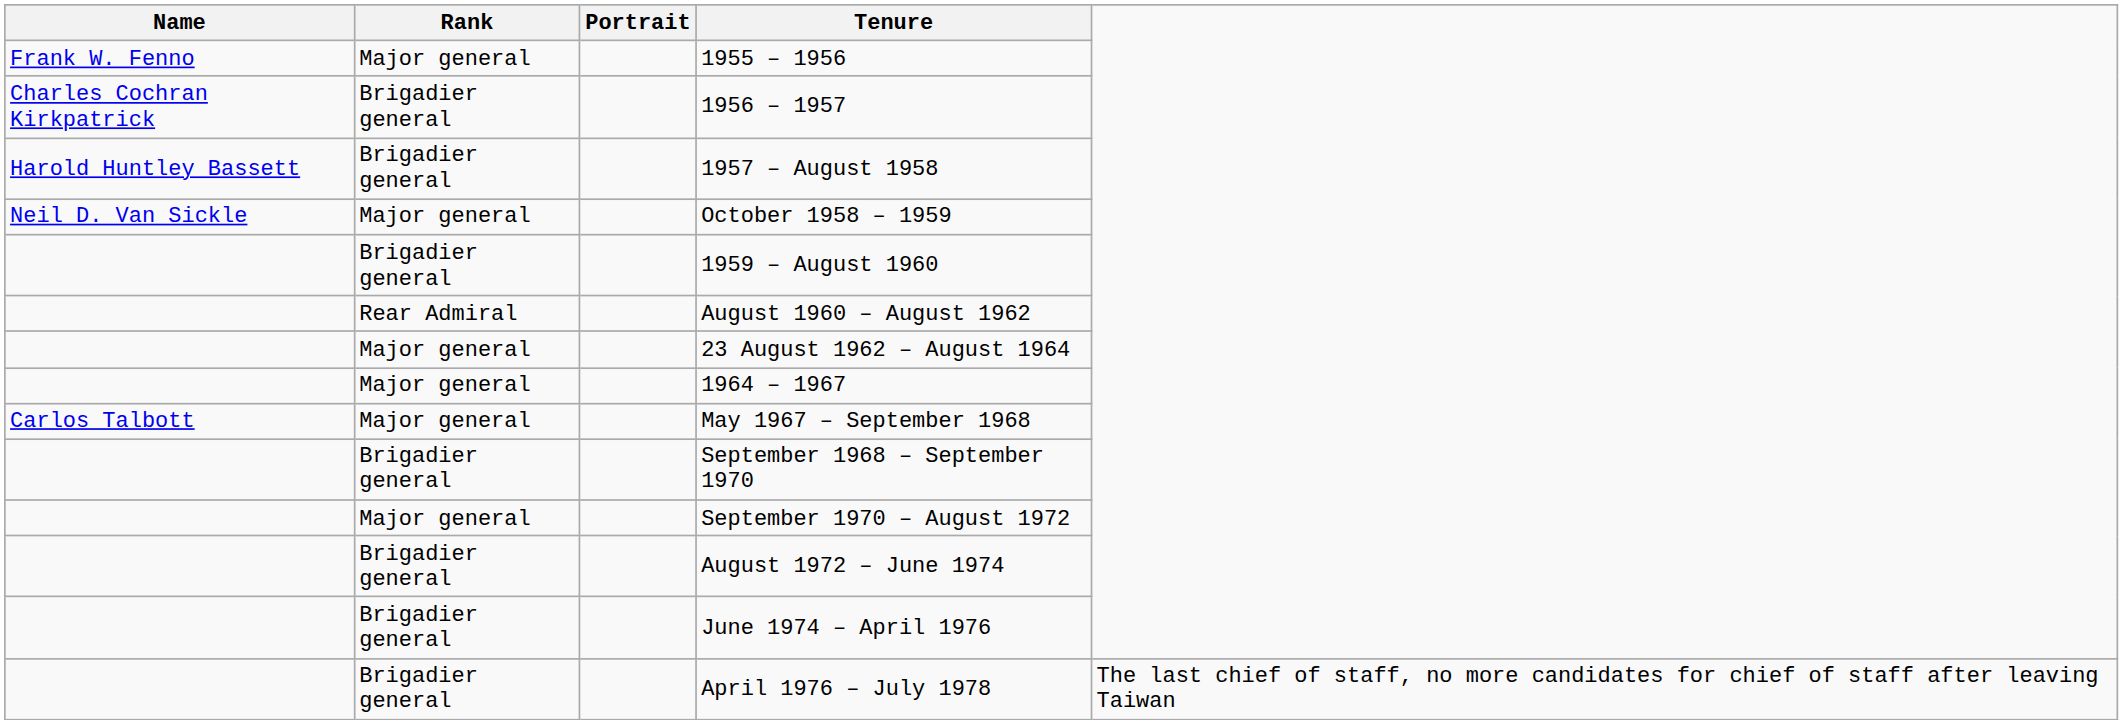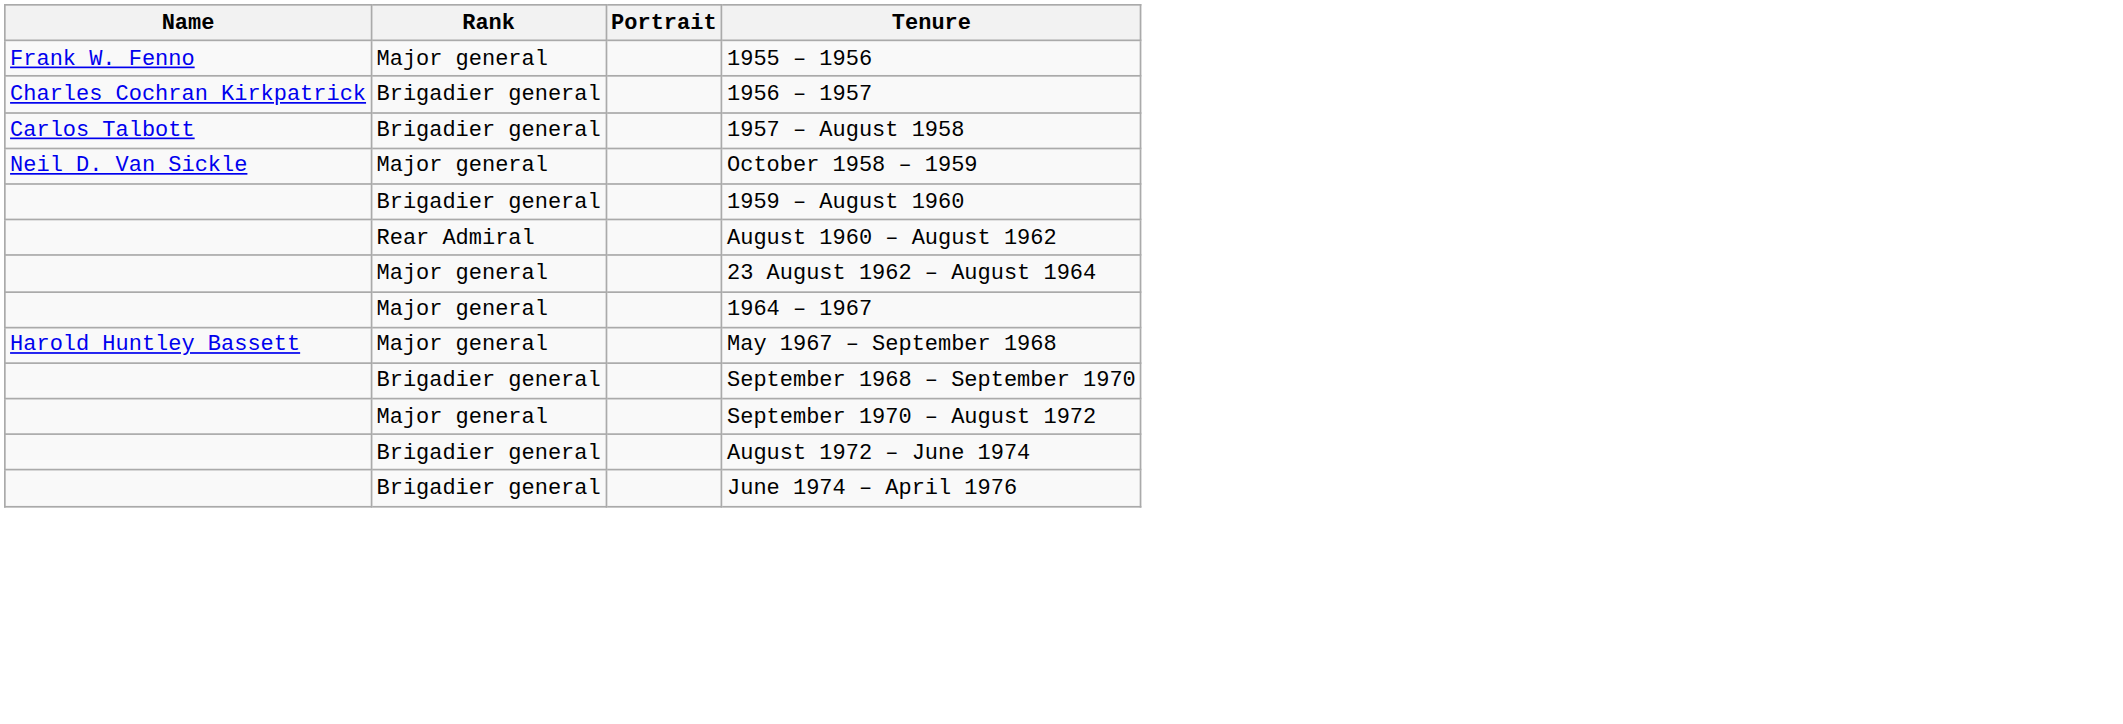1957 – August 1958 | Name: Harold Huntley Bassett -> Carlos Talbott
May 1967 – September 1968 | Name: Carlos Talbott -> Harold Huntley Bassett
- row: Brigadier general | April 1976 – July 1978 | The last chief of staff, no more candidates for chief of staff after leaving Taiwan
